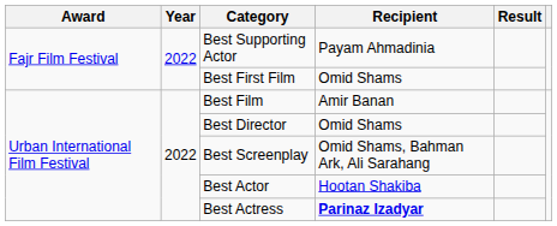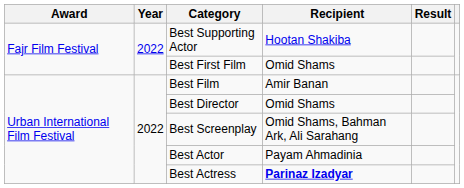Best Supporting Actor | Recipient: Payam Ahmadinia -> Hootan Shakiba
Best Actor | Recipient: Hootan Shakiba -> Payam Ahmadinia
